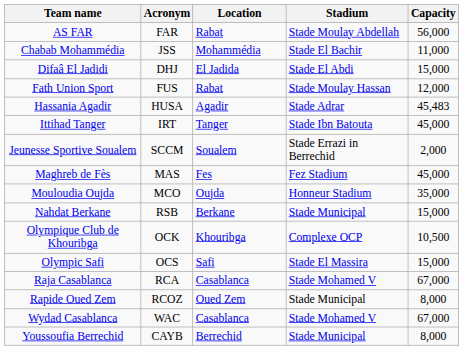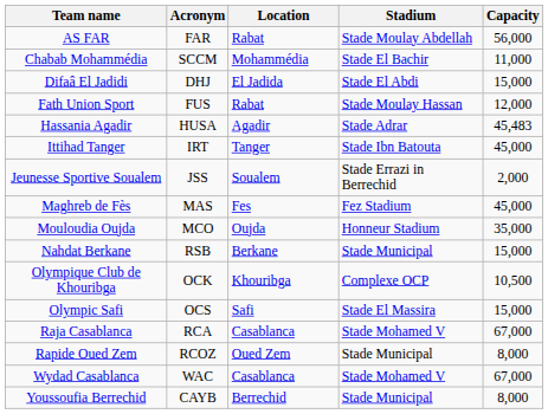Chabab Mohammédia | Acronym: JSS -> SCCM
Jeunesse Sportive Soualem | Acronym: SCCM -> JSS
